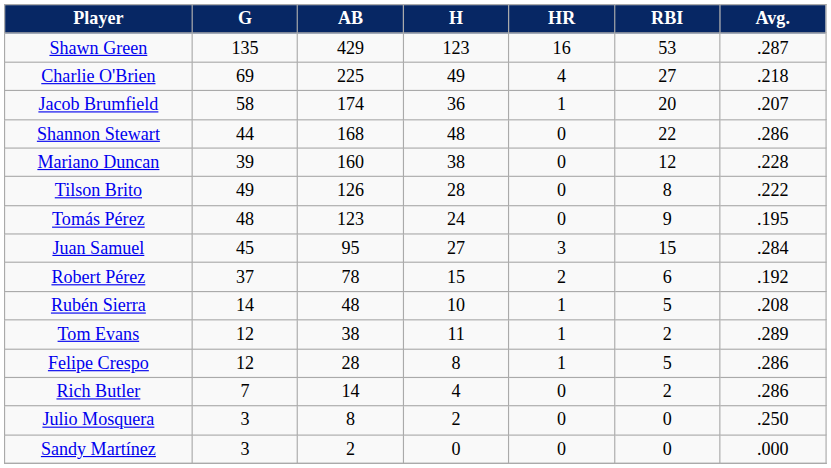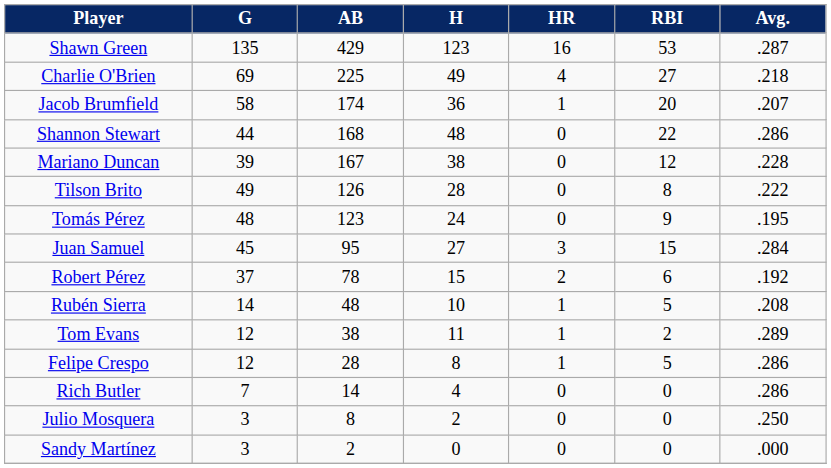Mariano Duncan | AB: 160 -> 167
Rich Butler | RBI: 2 -> 0
